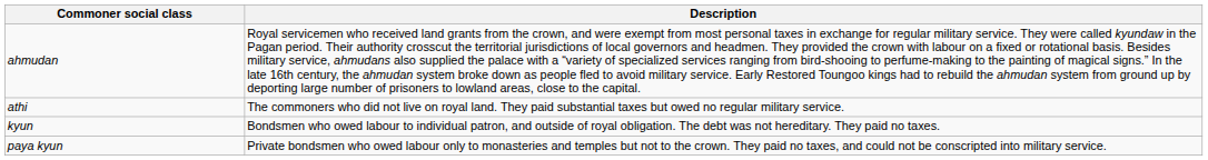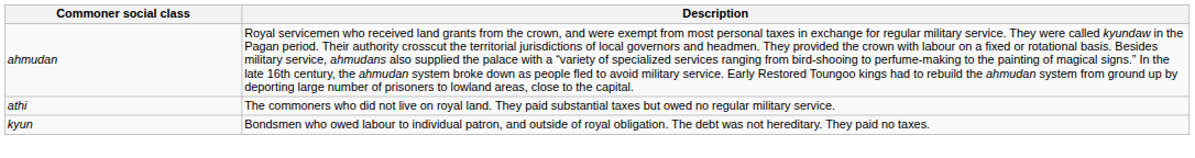- row: paya kyun | Private bondsmen who owed labour only to monasteries and temples but not to the crown. They paid no taxes, and could not be conscripted into military service.
